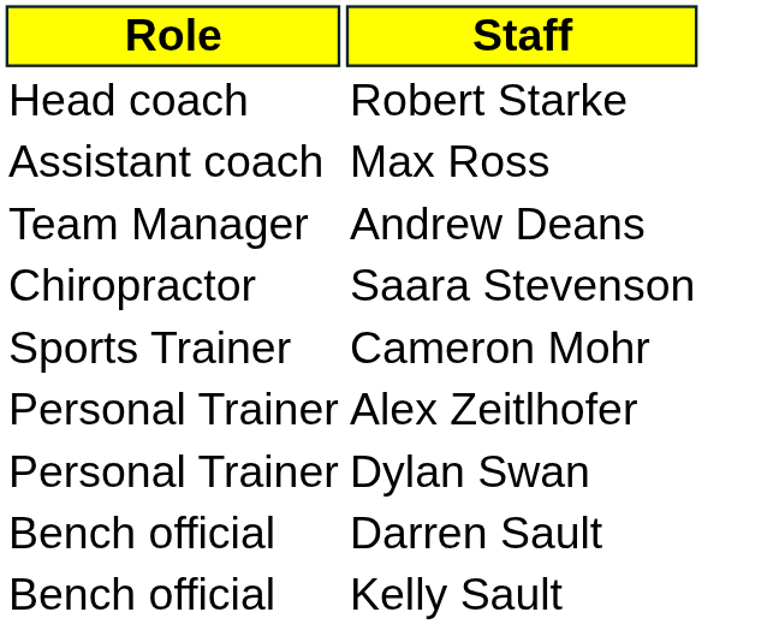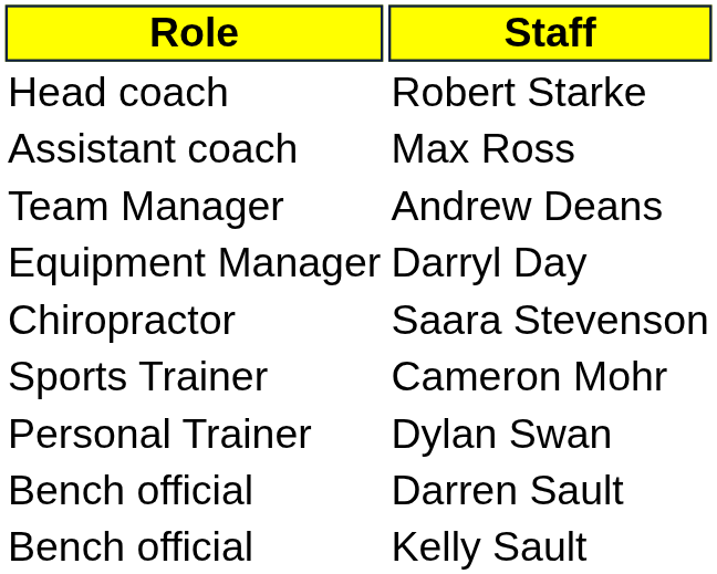+ row: Equipment Manager | Darryl Day
- row: Personal Trainer | Alex Zeitlhofer
